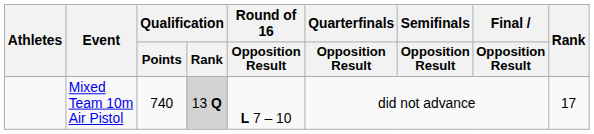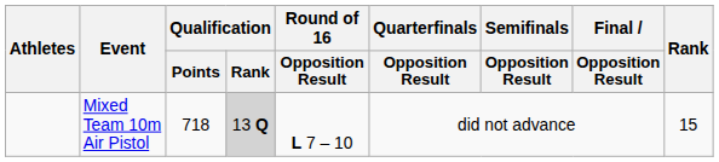Mixed Team 10m Air Pistol | Qualification / Points: 740 -> 718
Mixed Team 10m Air Pistol | Rank: 17 -> 15
